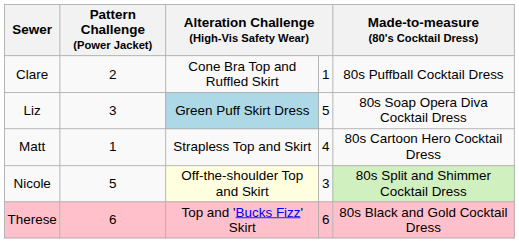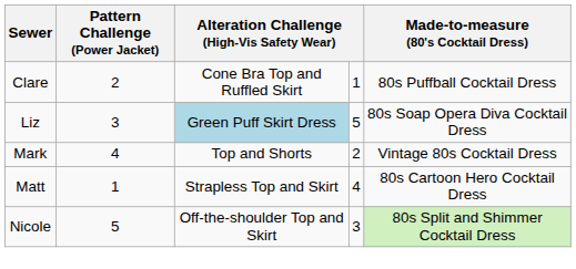+ row: Mark | 4 | Top and Shorts | 2 | Vintage 80s Cocktail Dress
Nicole | column 3: lightyellow background -> no background
- row: Therese | 6 | Top and 'Bucks Fizz' Skirt | 6 | 80s Black and Gold Cocktail Dress
